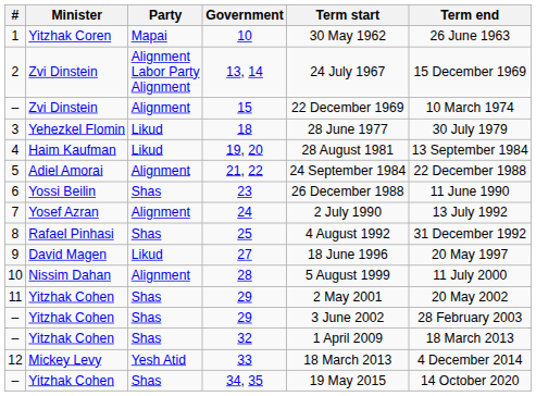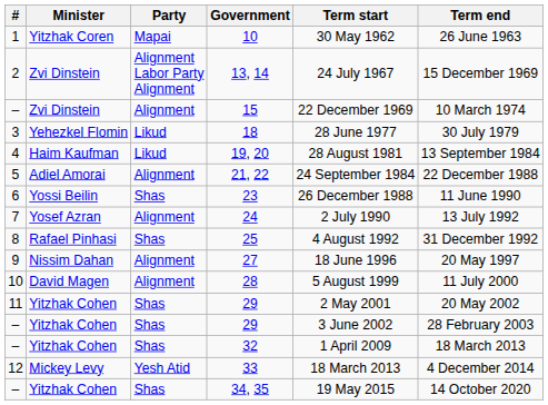27 | Minister: David Magen -> Nissim Dahan
27 | Party: Likud -> Alignment
28 | Minister: Nissim Dahan -> David Magen
